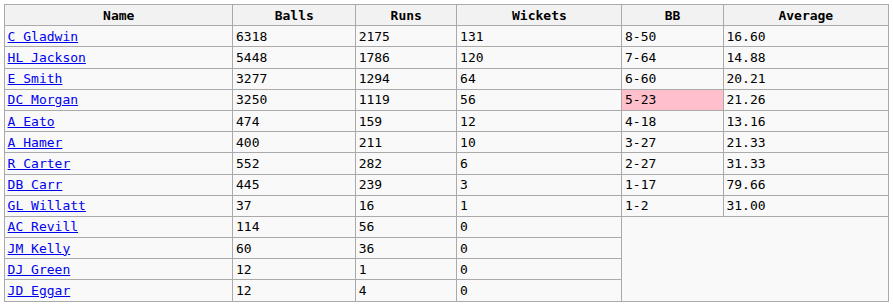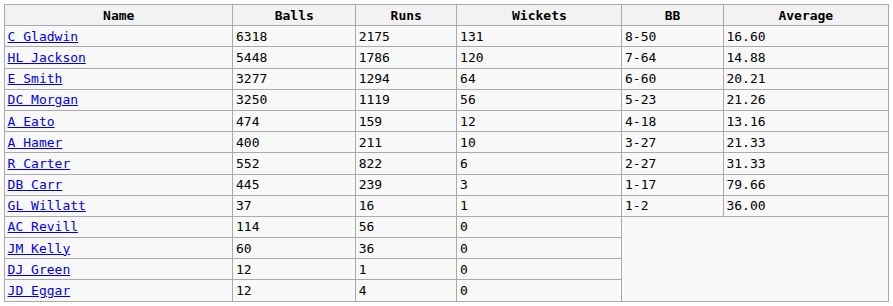DC Morgan | BB: pink background -> no background
R Carter | Runs: 282 -> 822
GL Willatt | Average: 31.00 -> 36.00
